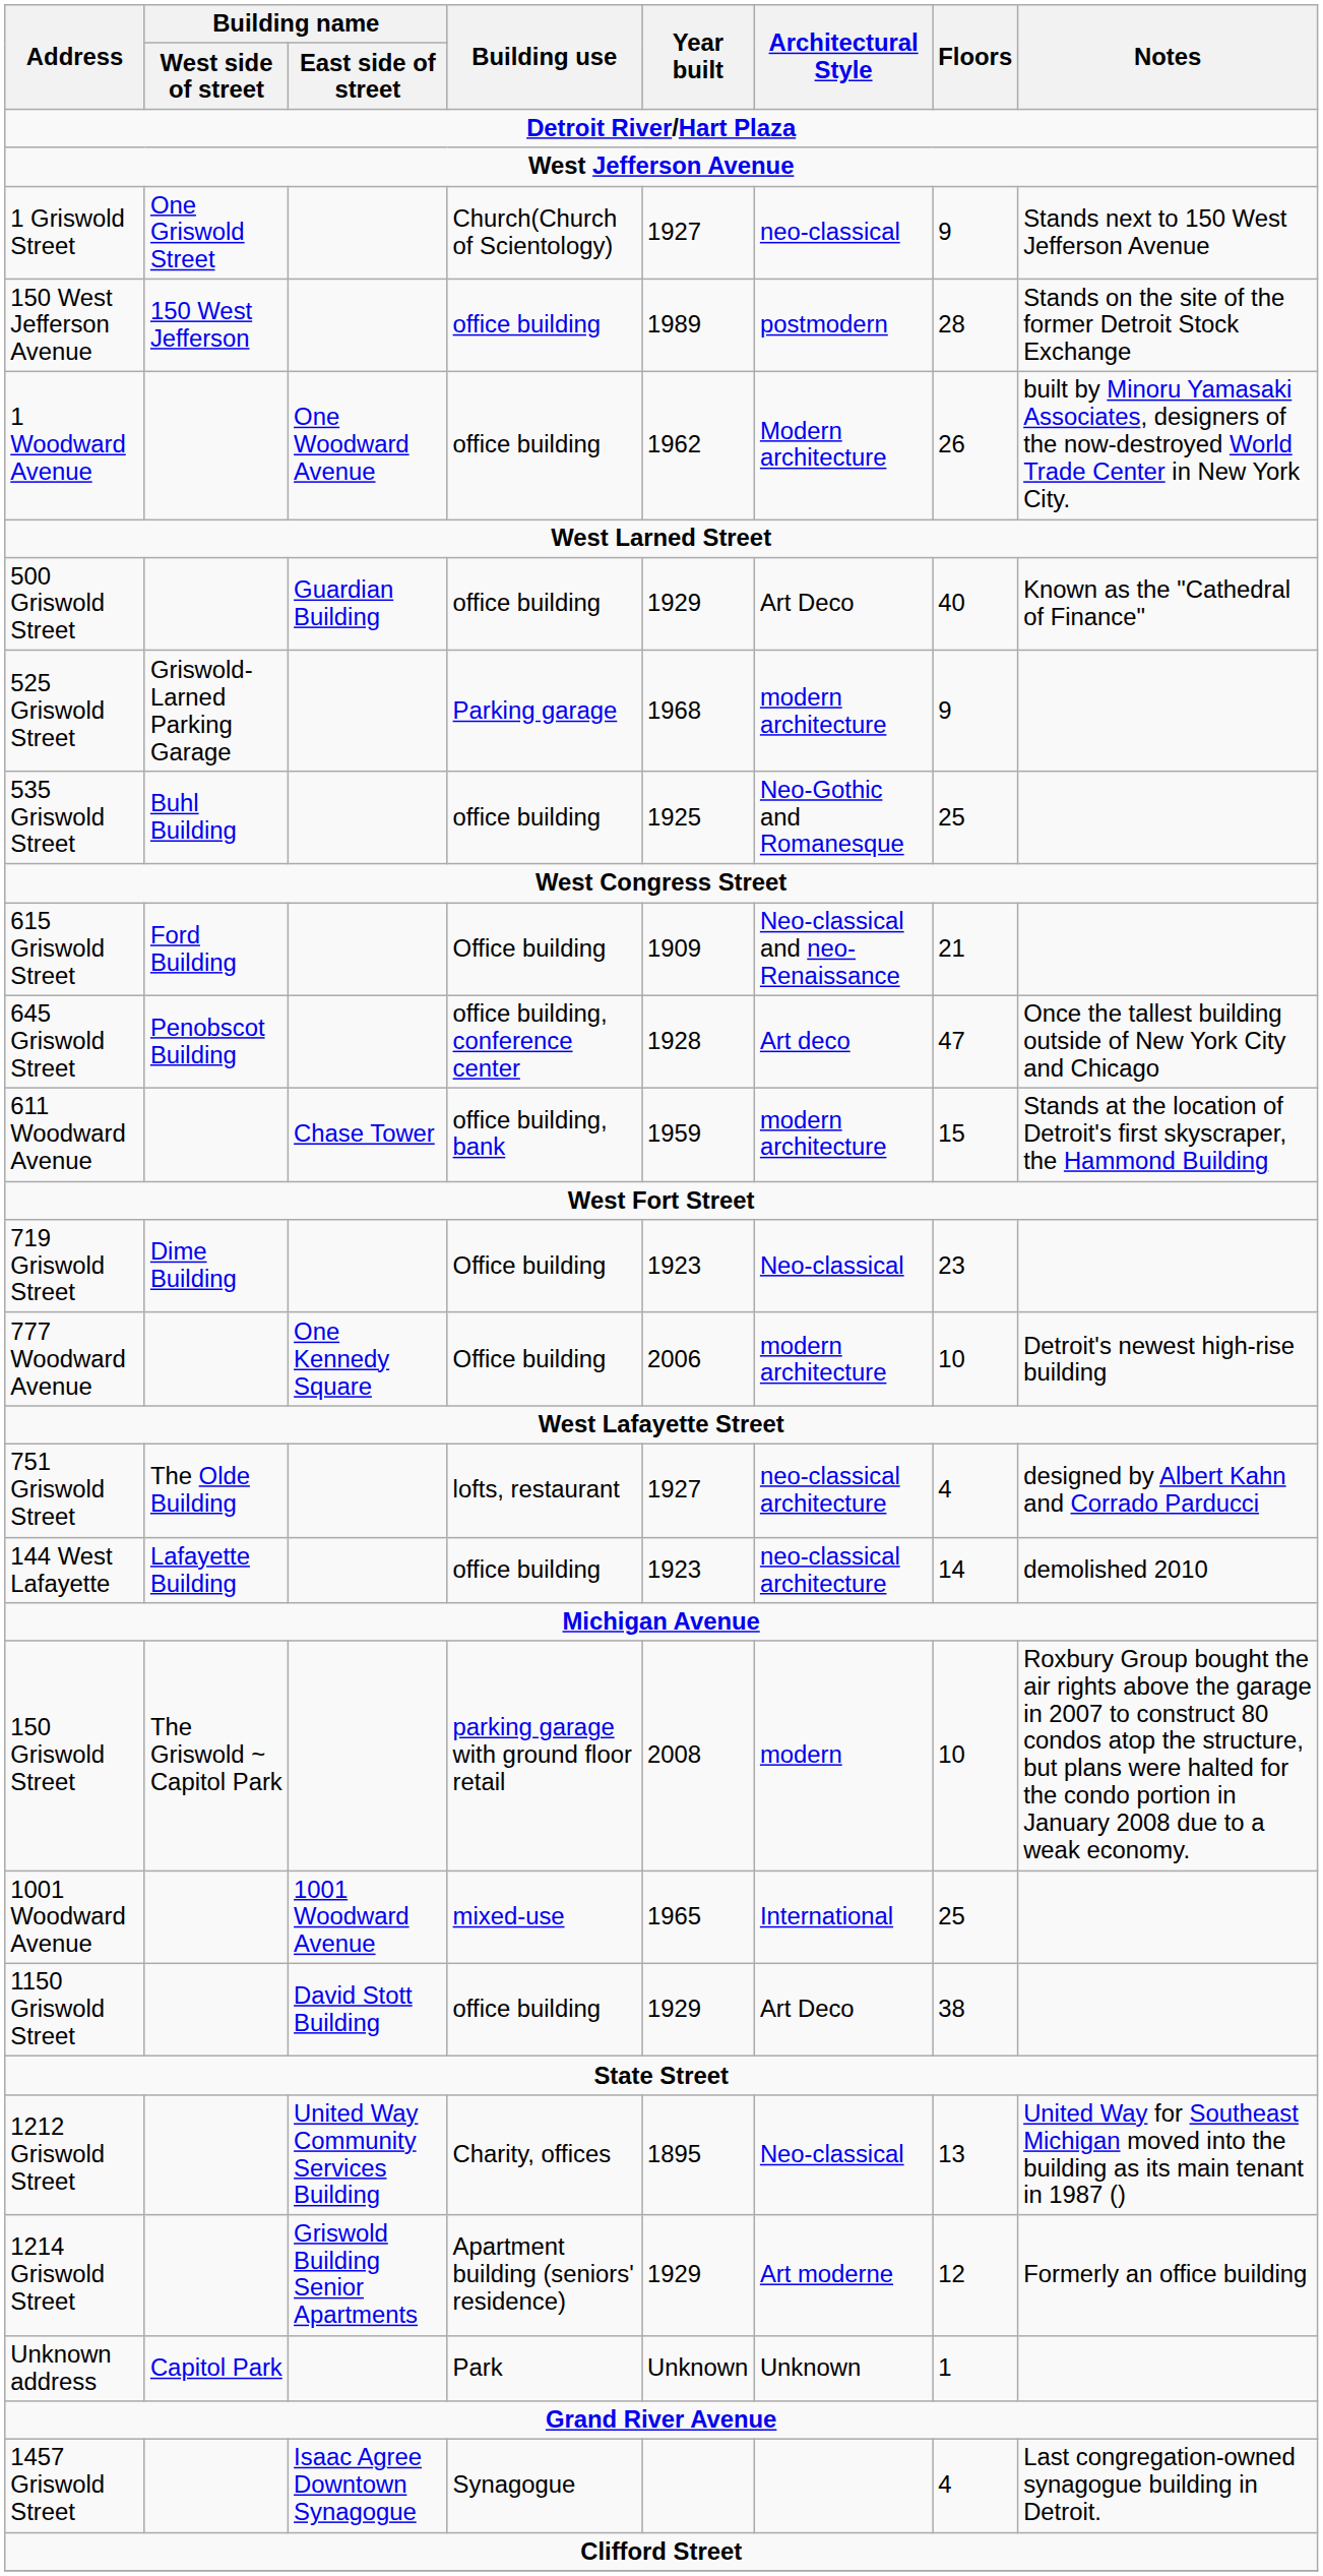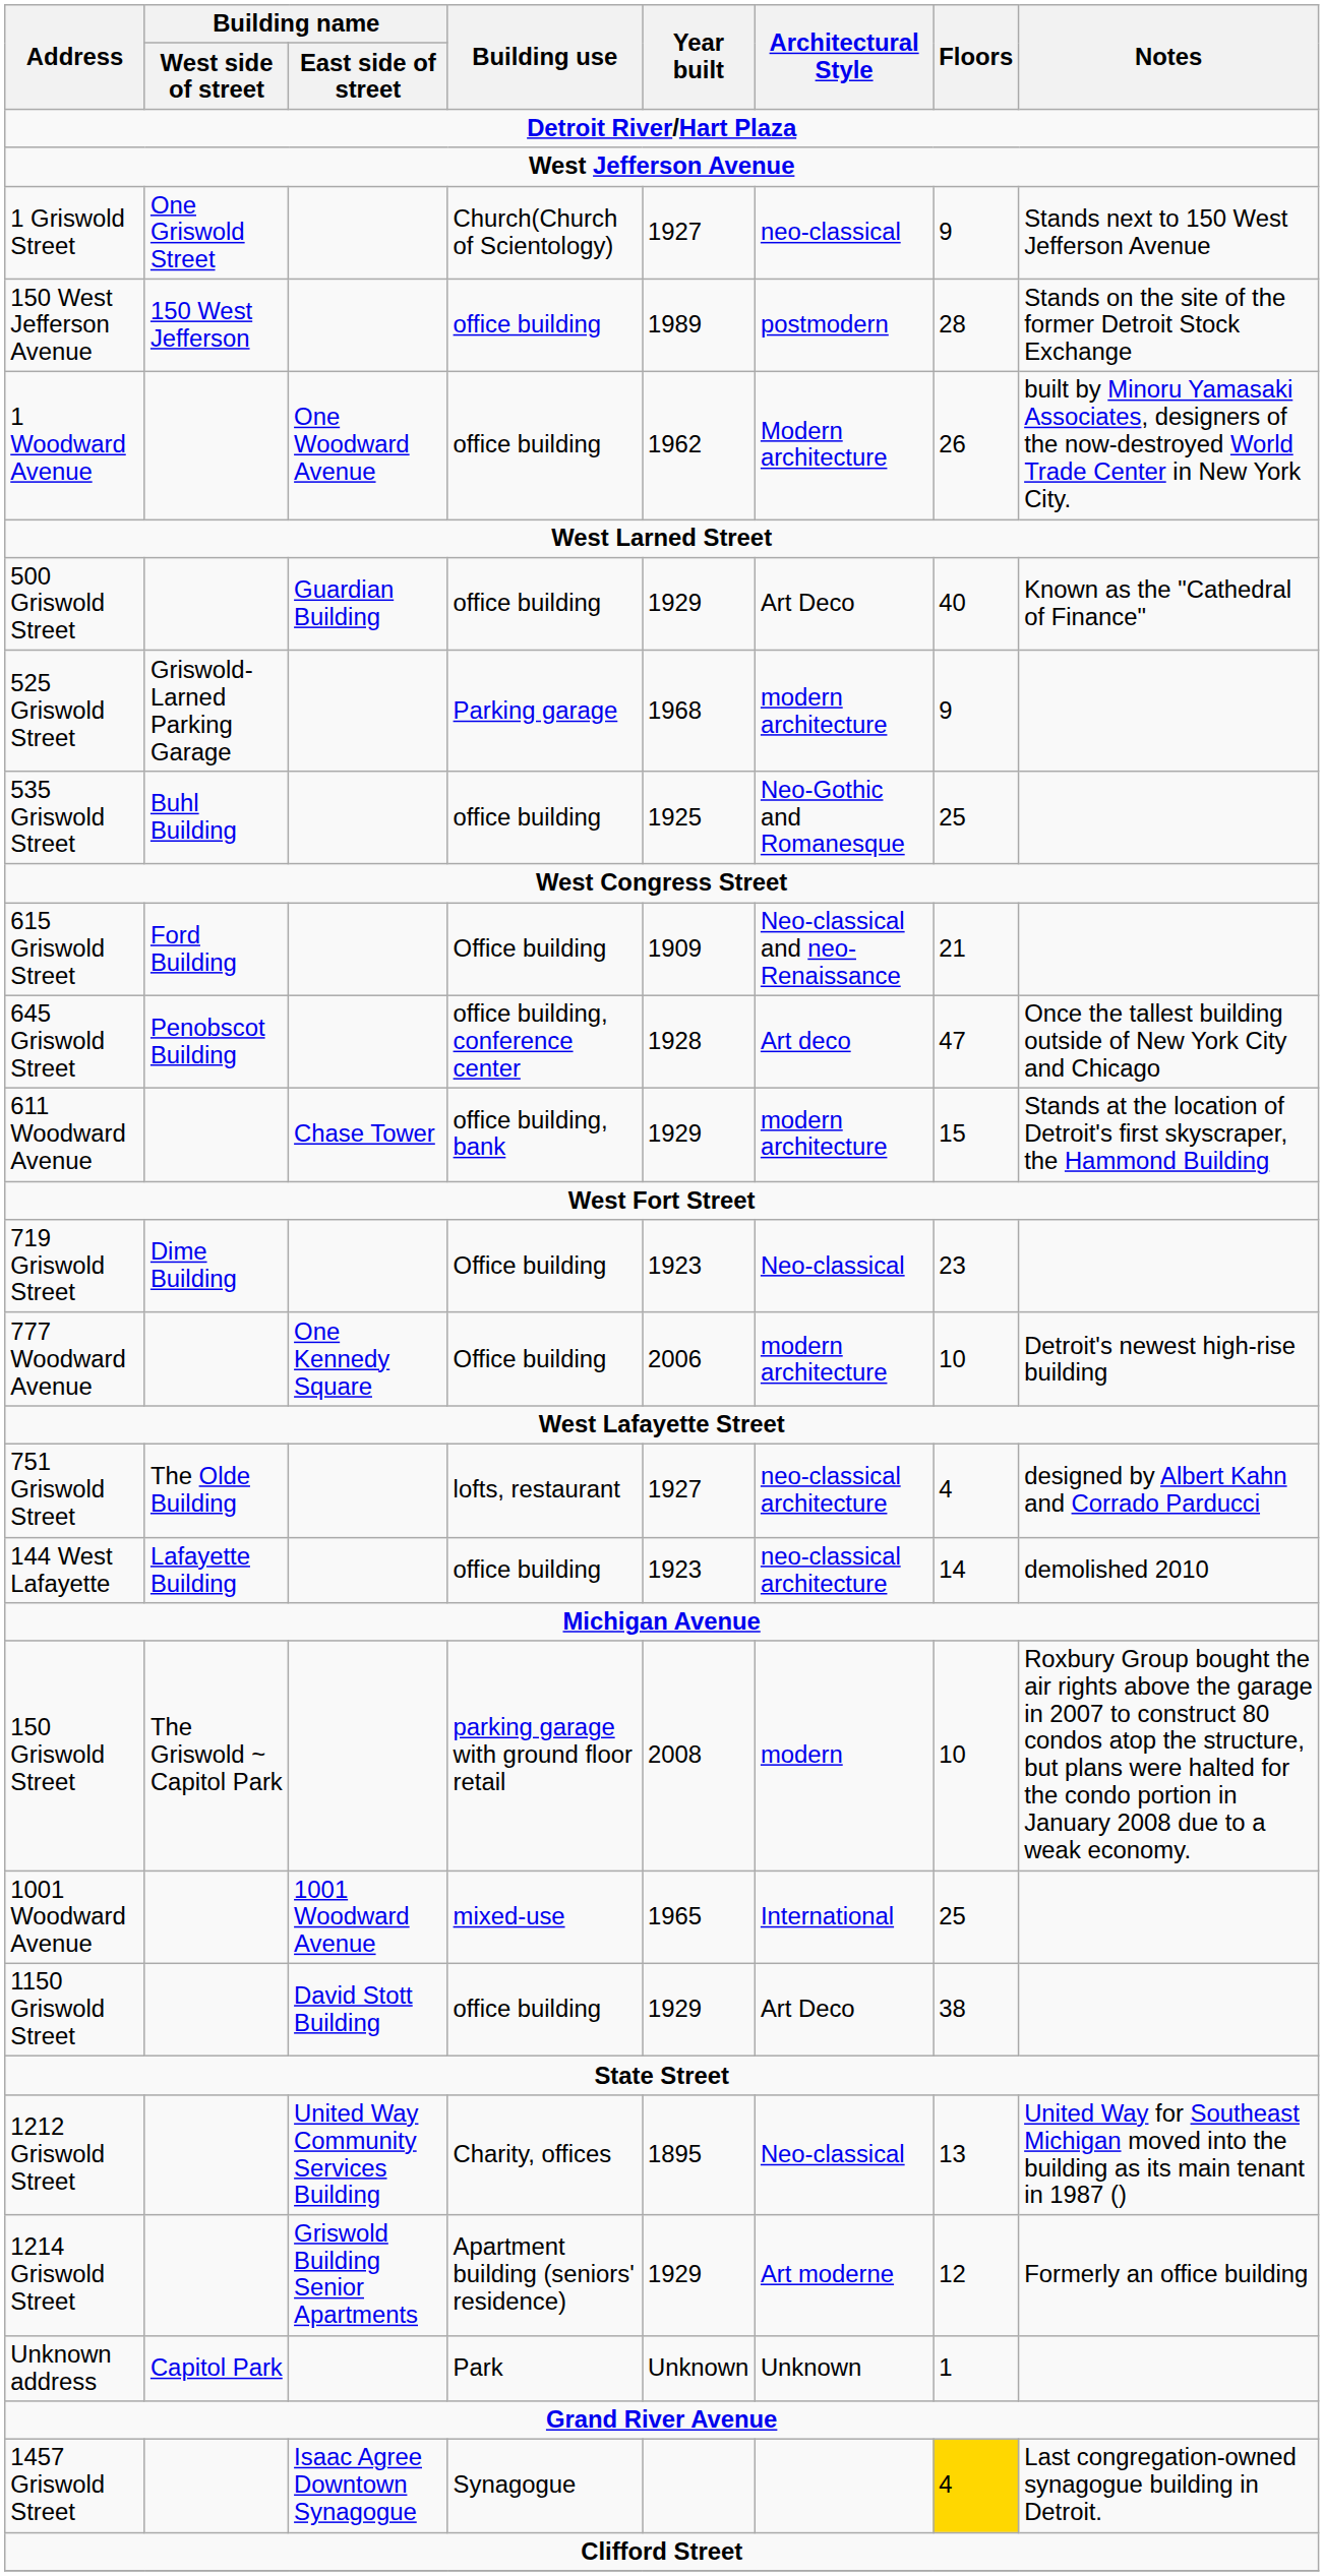611 Woodward Avenue | Year built: 1959 -> 1929
1457 Griswold Street | Floors: no background -> gold background
